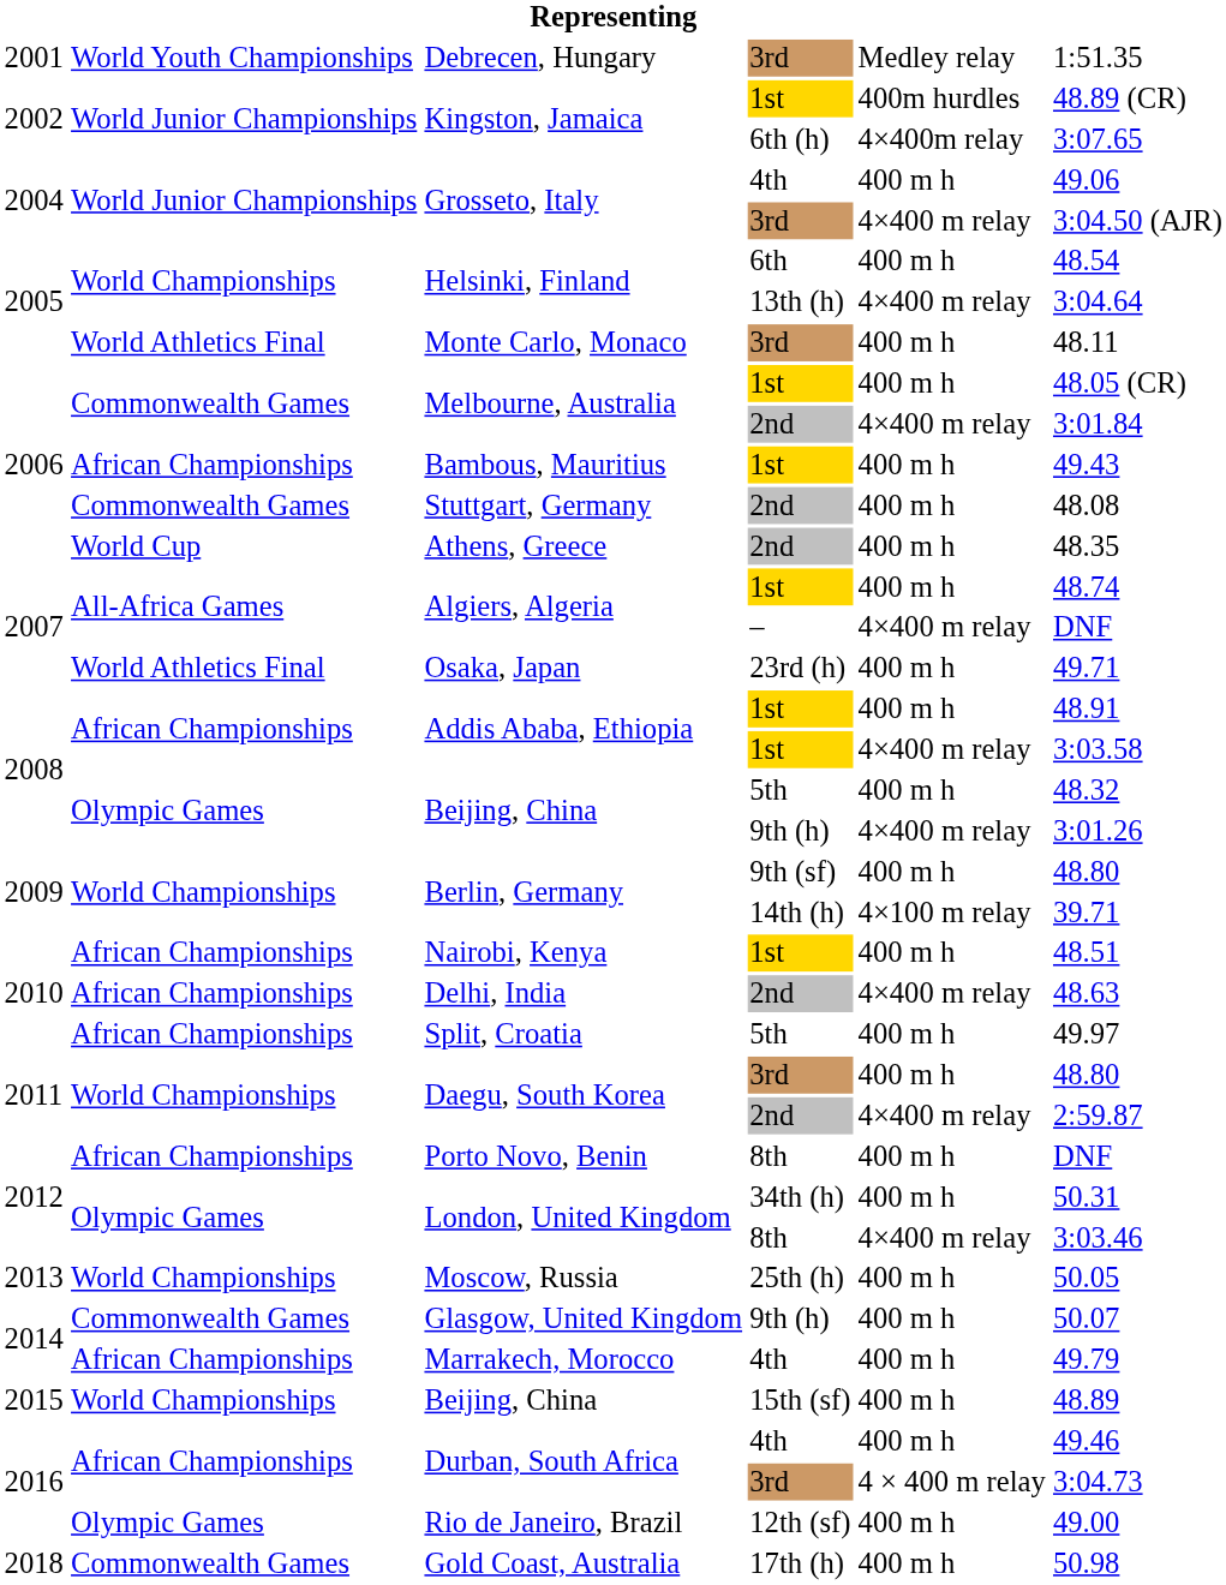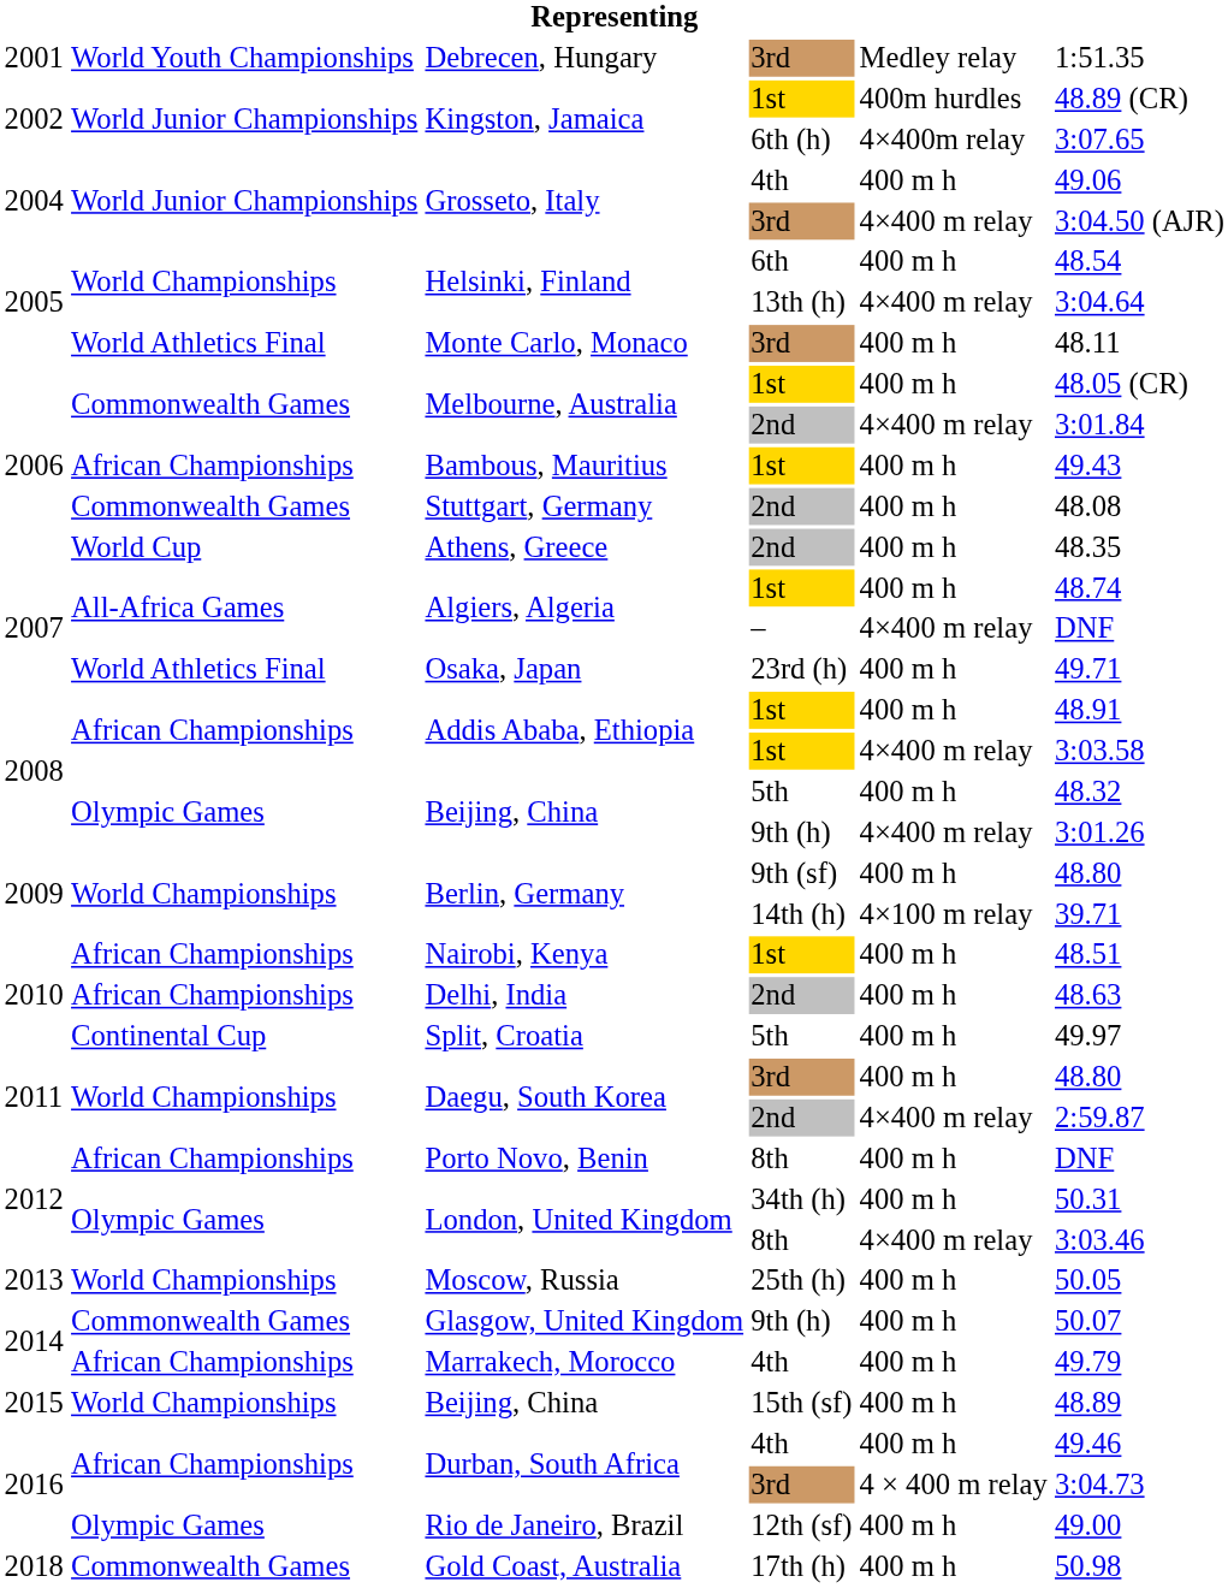Delhi, India | column 5: 4×400 m relay -> 400 m h
Split, Croatia | column 2: African Championships -> Continental Cup
